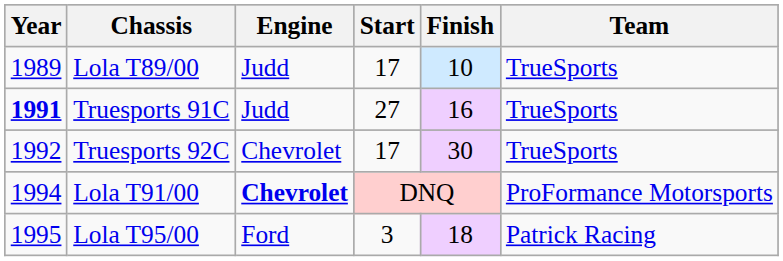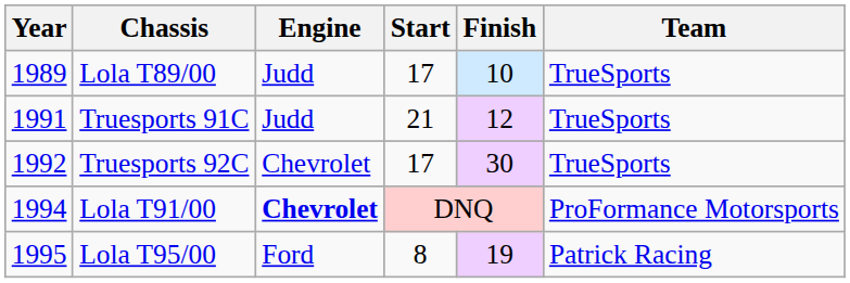Truesports 91C | Year: bold -> normal
Truesports 91C | Start: 27 -> 21
Truesports 91C | Finish: 16 -> 12
Lola T95/00 | Start: 3 -> 8
Lola T95/00 | Finish: 18 -> 19
